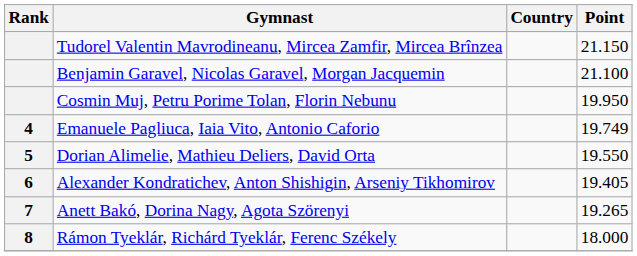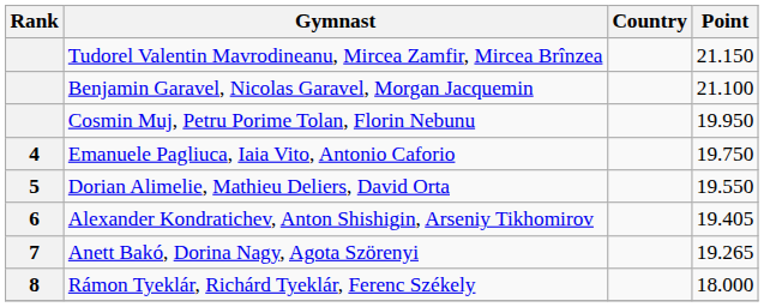Emanuele Pagliuca, Iaia Vito, Antonio Caforio | Point: 19.749 -> 19.750
